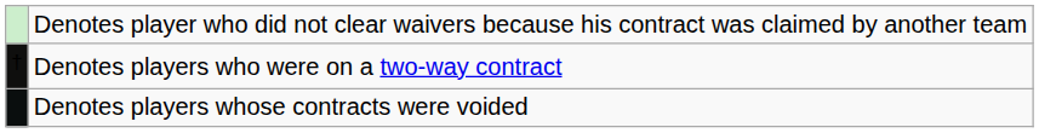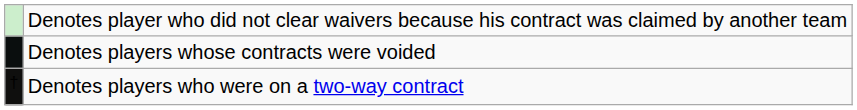rows swapped: Denotes players who were on a two-way contract <-> Denotes players whose contracts were voided
